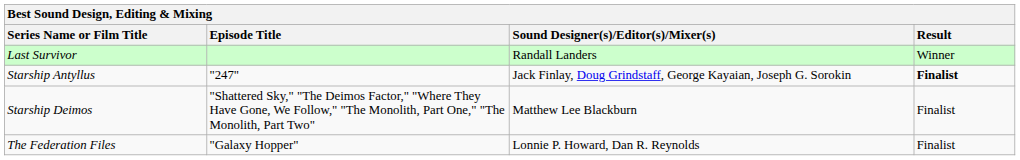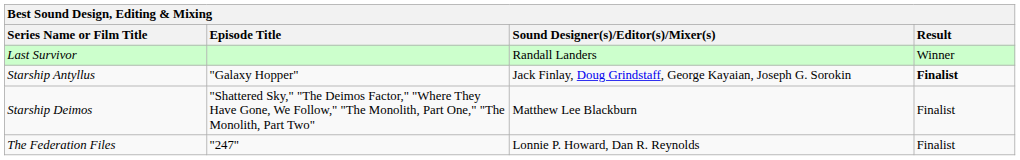Starship Antyllus | Episode Title: "247" -> "Galaxy Hopper"
The Federation Files | Episode Title: "Galaxy Hopper" -> "247"
